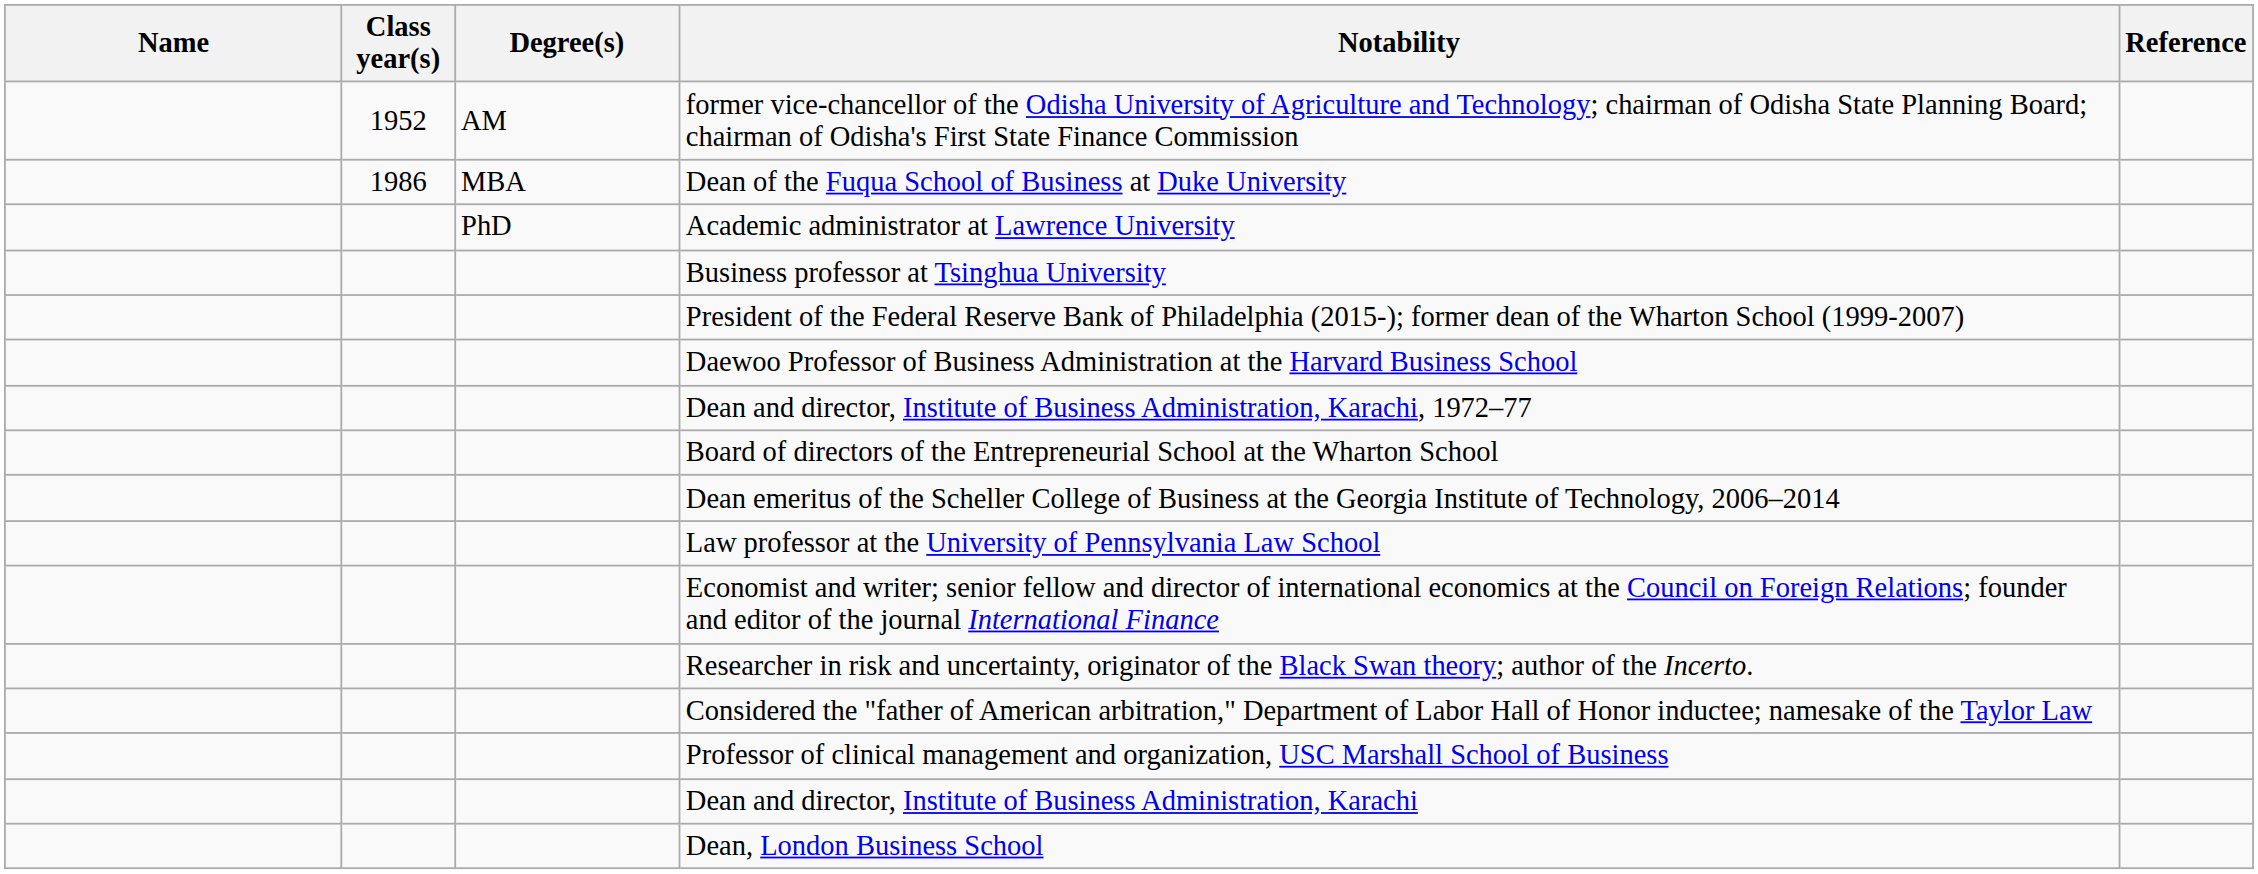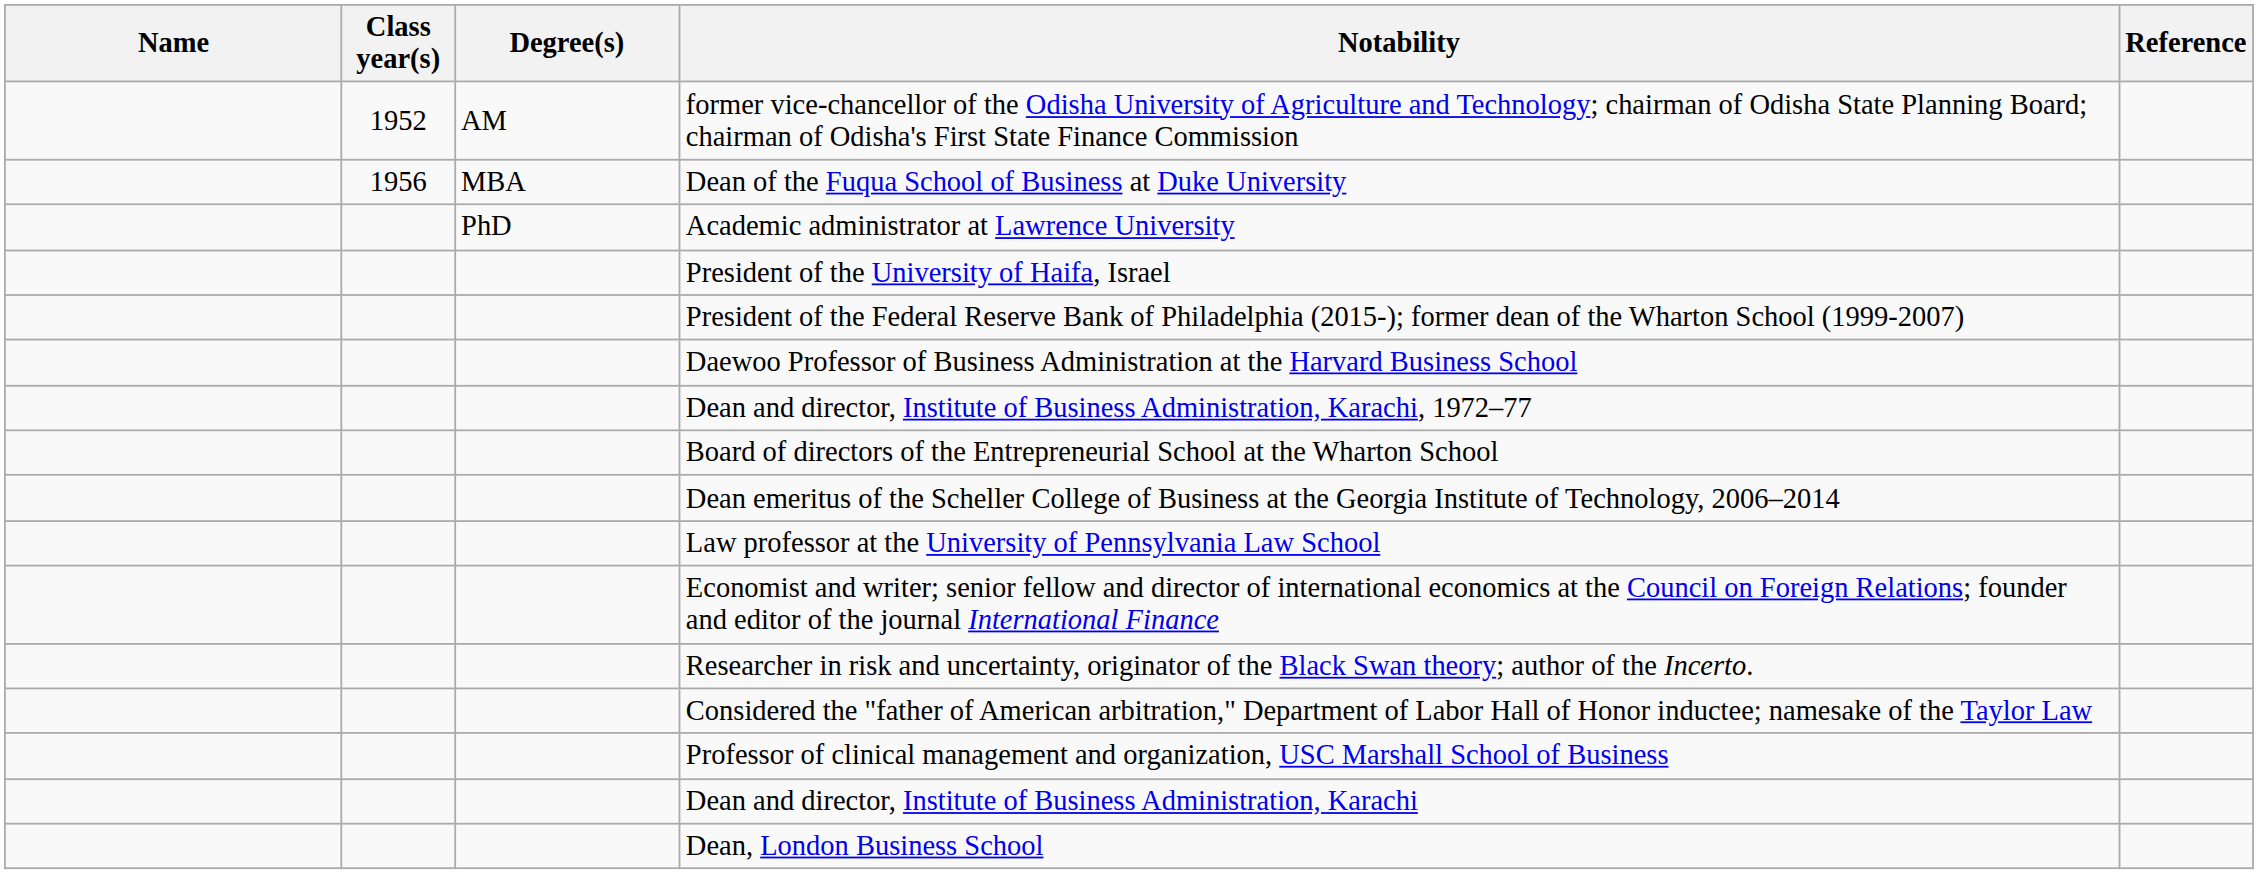Dean of the Fuqua School of Business at Duke University | Class year(s): 1986 -> 1956
- row: Business professor at Tsinghua University
+ row: President of the University of Haifa, Israel
